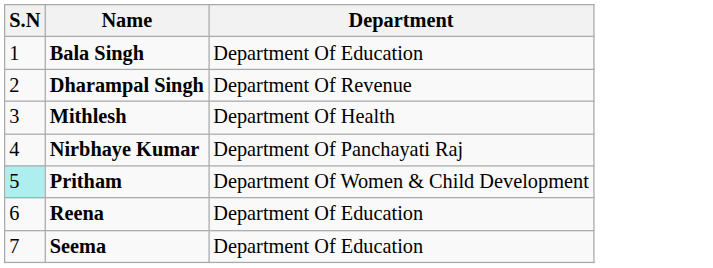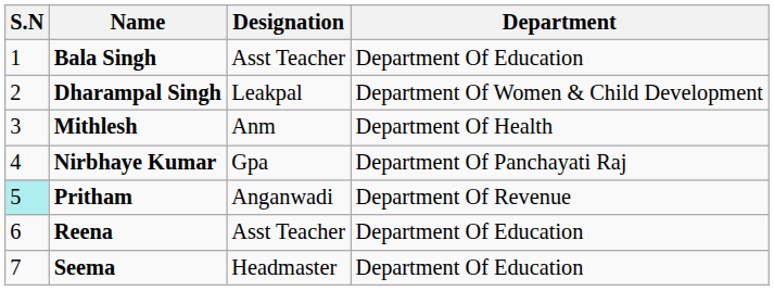+ column: Designation | Asst Teacher | Leakpal | Anm | Gpa | Anganwadi | Asst Teacher | Headmaster
Dharampal Singh | Department: Department Of Revenue -> Department Of Women & Child Development
Pritham | Department: Department Of Women & Child Development -> Department Of Revenue
